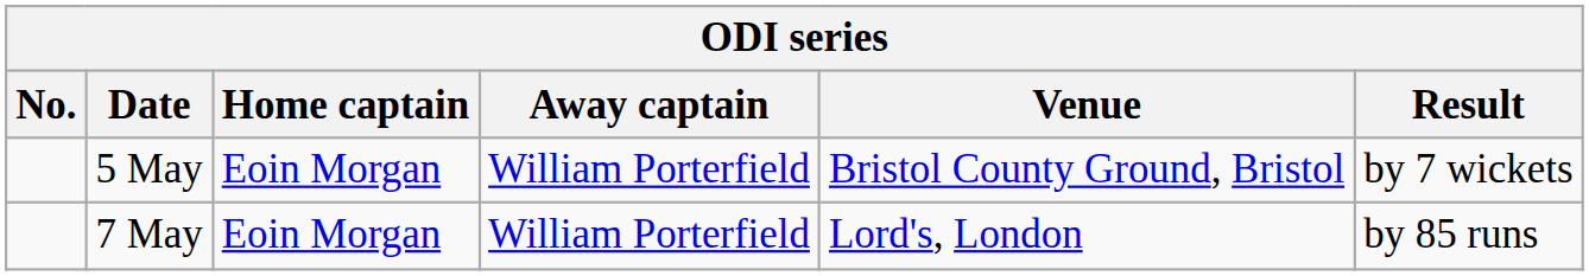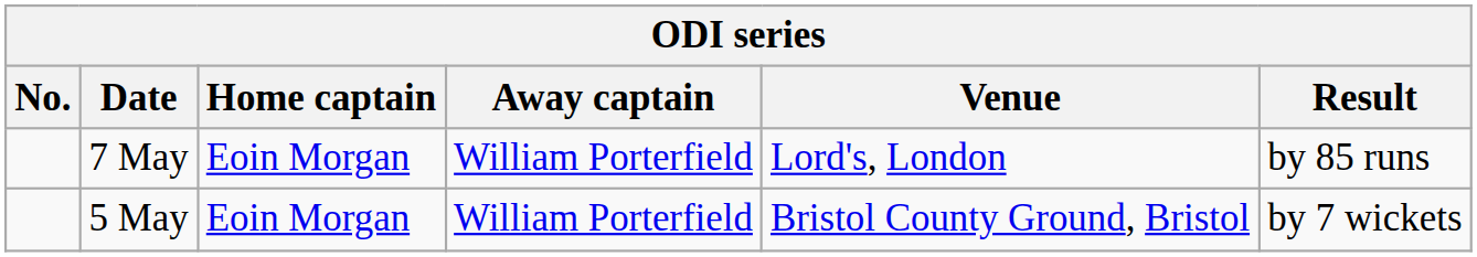rows swapped: 5 May <-> 7 May
